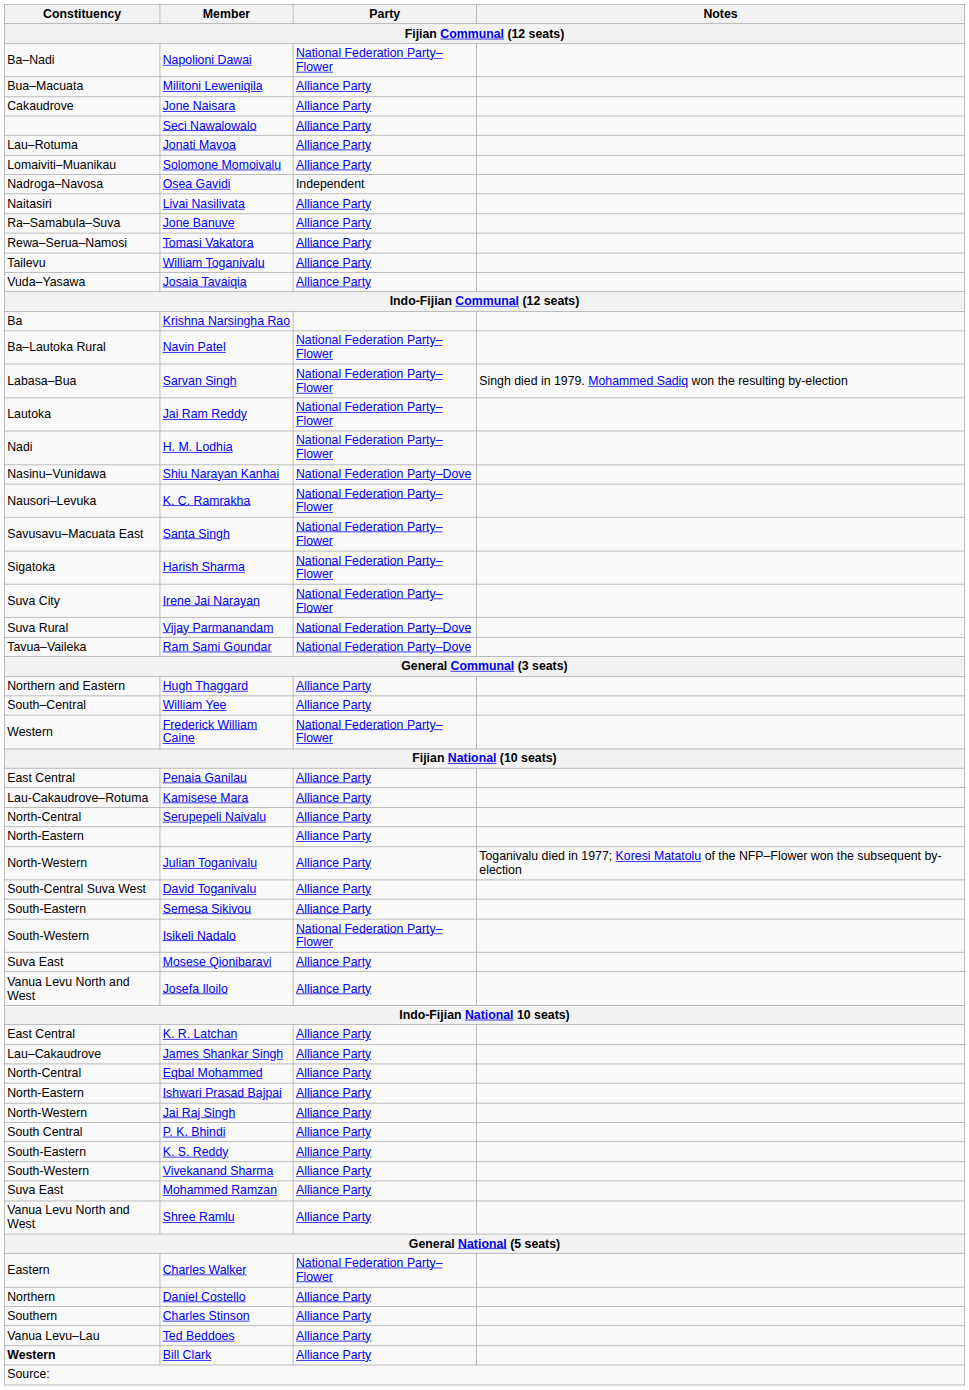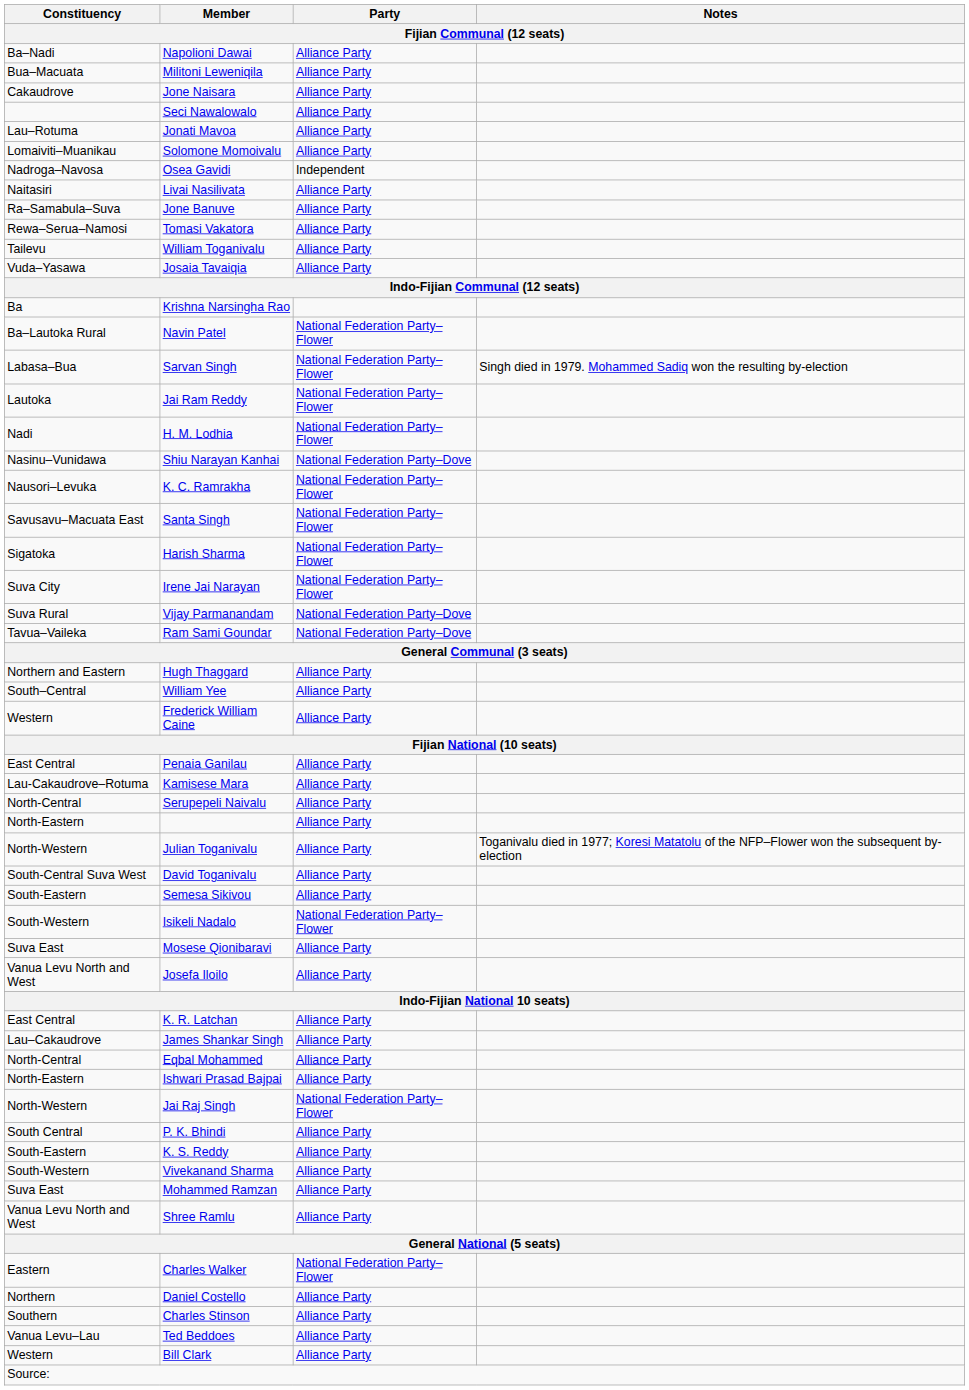Napolioni Dawai | Party: National Federation Party–Flower -> Alliance Party
Frederick William Caine | Party: National Federation Party–Flower -> Alliance Party
Jai Raj Singh | Party: Alliance Party -> National Federation Party–Flower
Bill Clark | Constituency: bold -> normal
